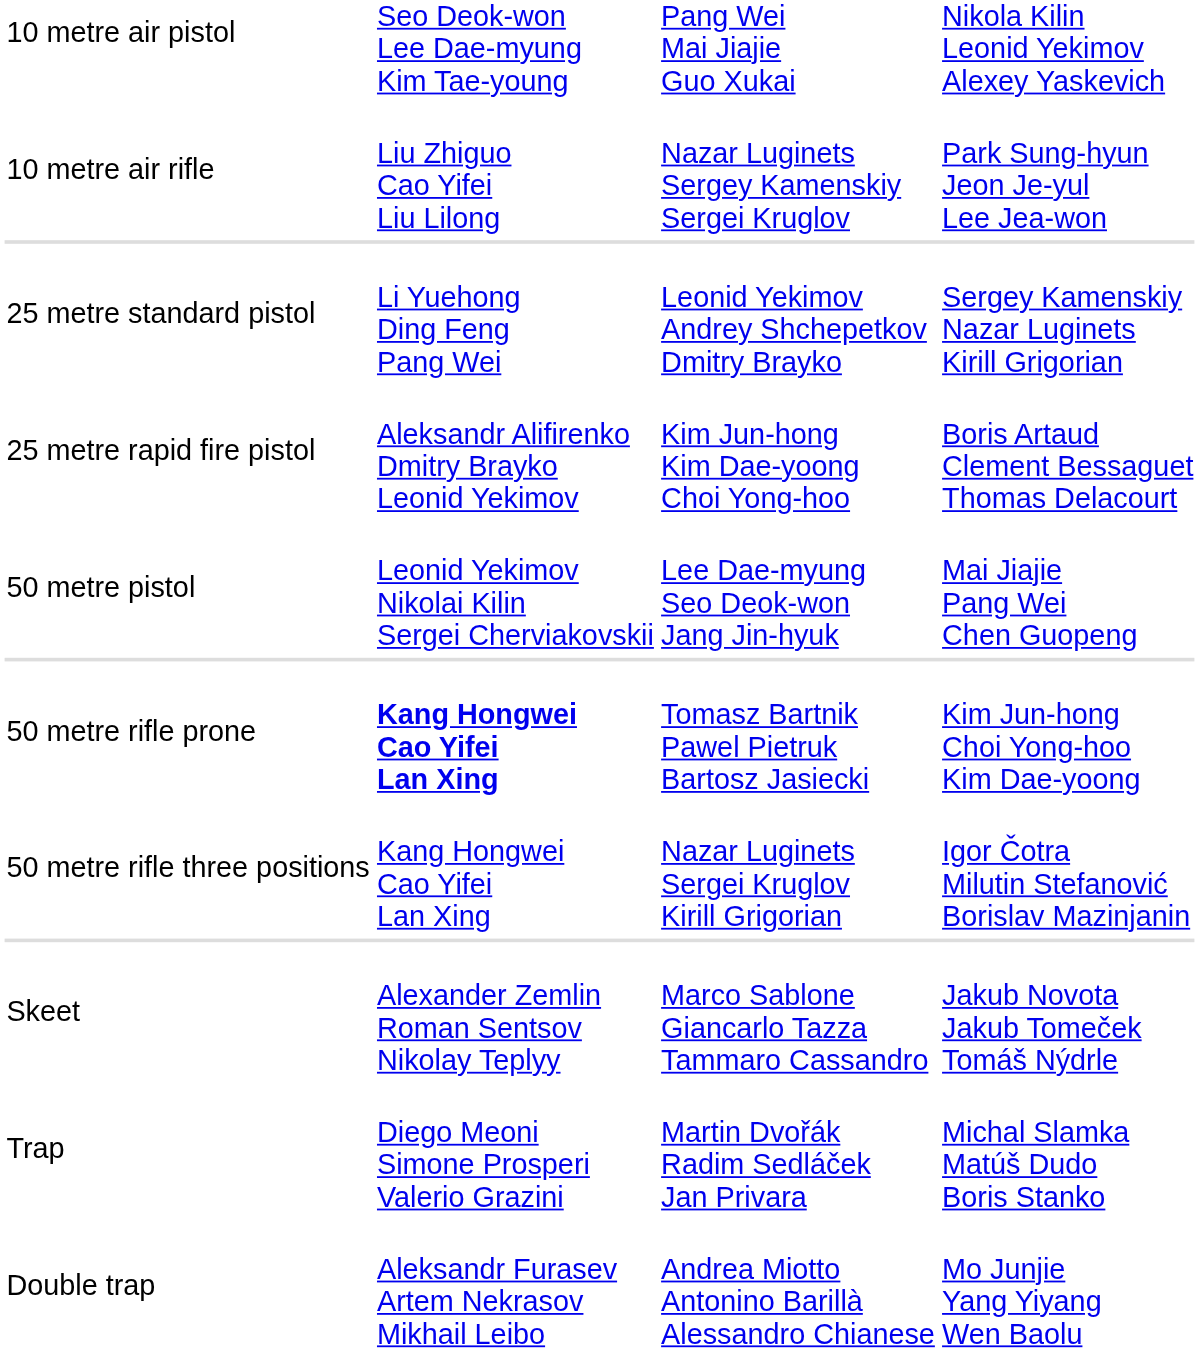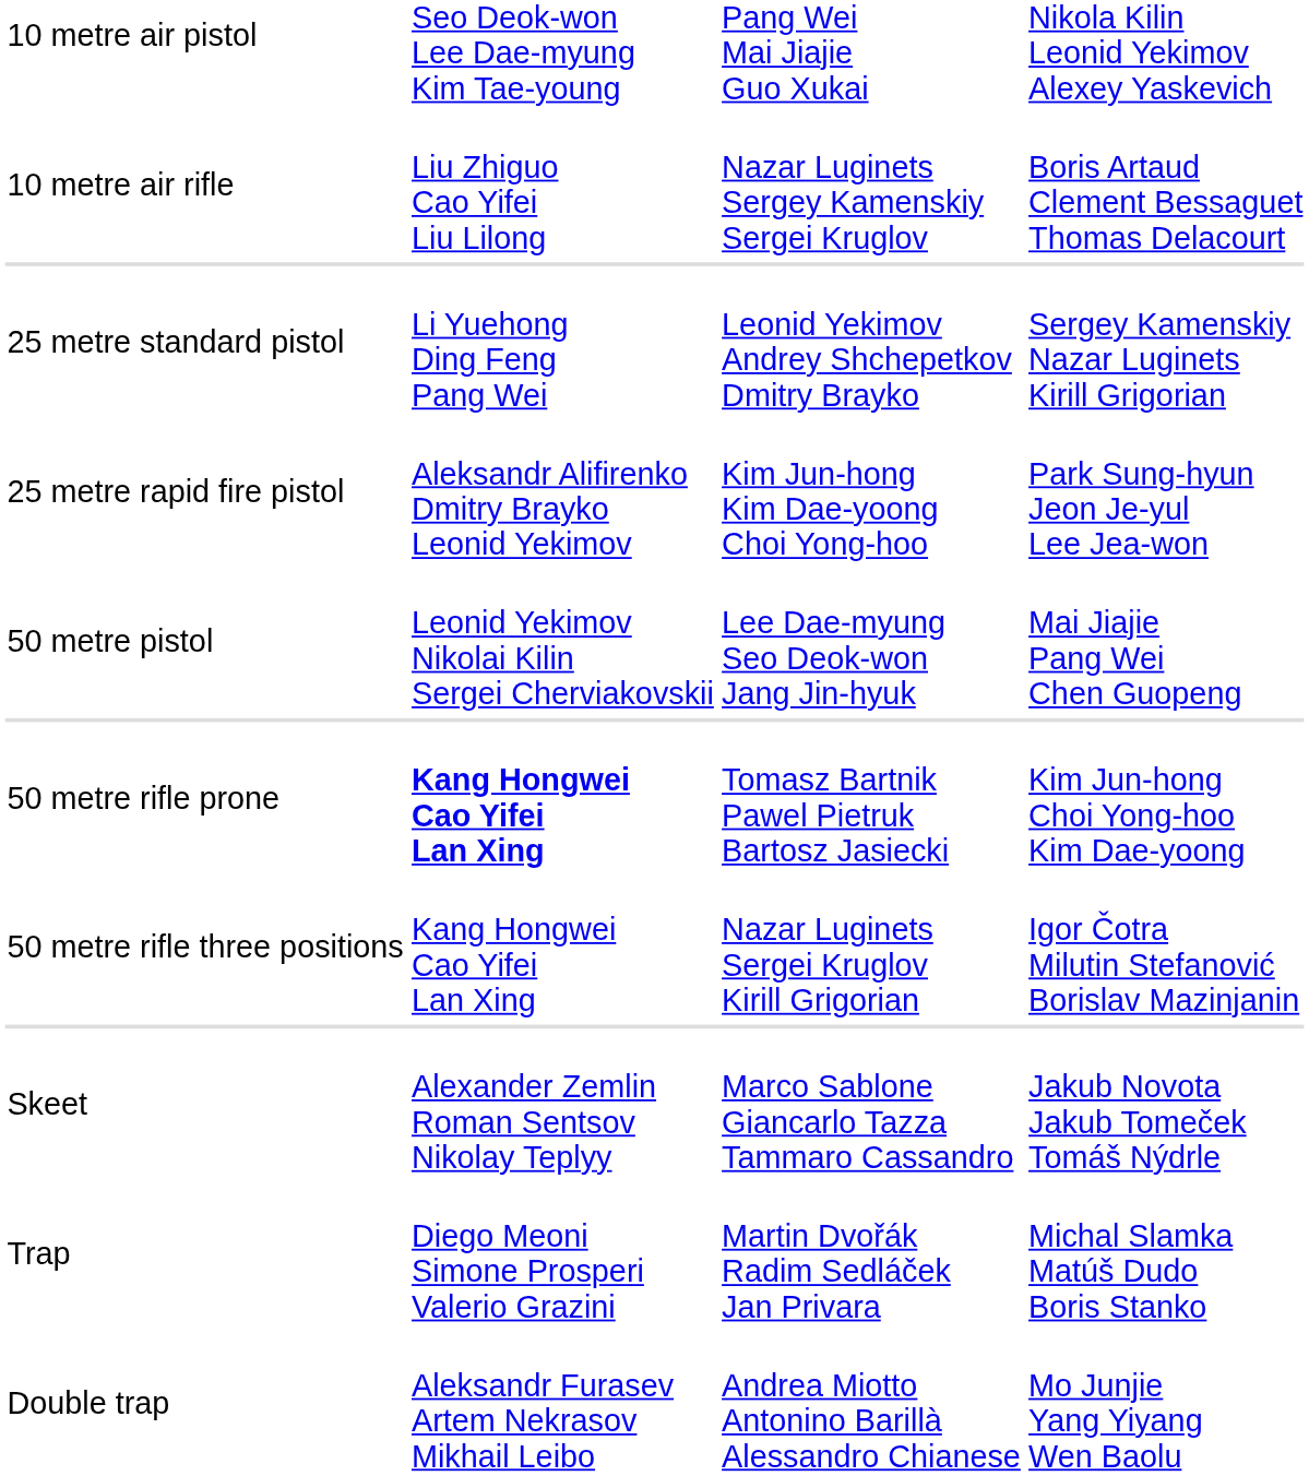10 metre air rifle | column 4: Park Sung-hyun Jeon Je-yul Lee Jea-won -> Boris Artaud Clement Bessaguet Thomas Delacourt
25 metre rapid fire pistol | column 4: Boris Artaud Clement Bessaguet Thomas Delacourt -> Park Sung-hyun Jeon Je-yul Lee Jea-won
